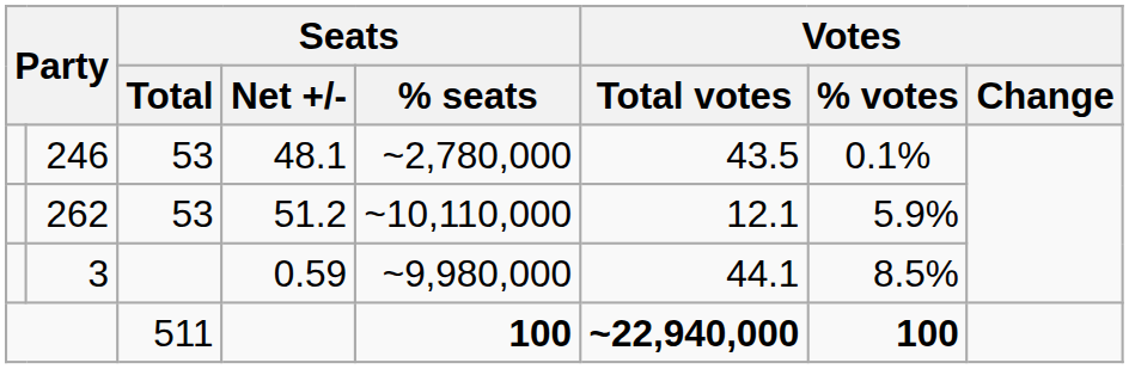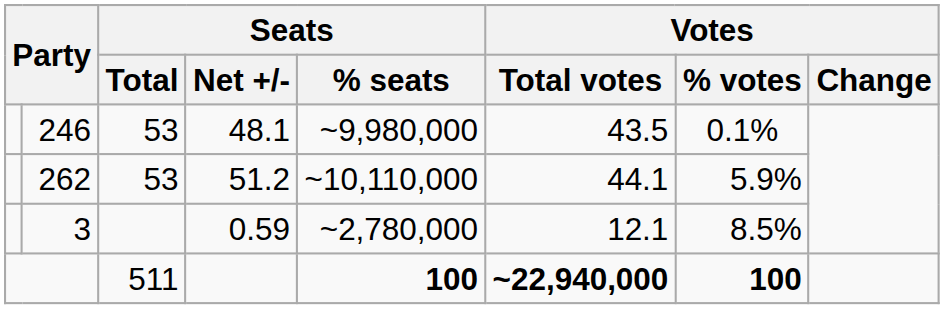246 | Seats / % seats: ~2,780,000 -> ~9,980,000
262 | Votes / Total votes: 12.1 -> 44.1
3 | Seats / % seats: ~9,980,000 -> ~2,780,000
3 | Votes / Total votes: 44.1 -> 12.1
